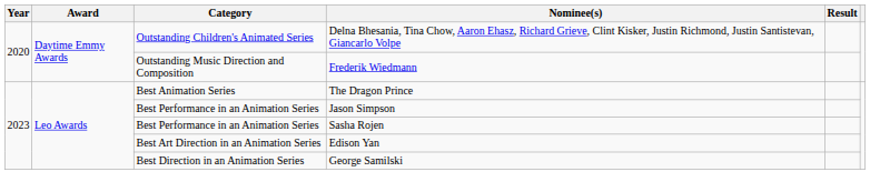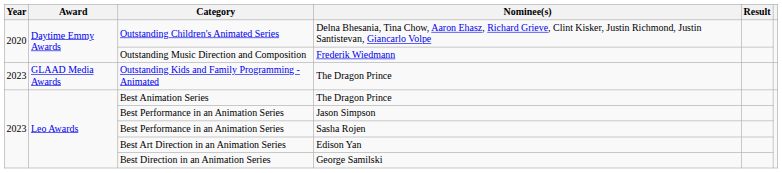+ row: 2023 | GLAAD Media Awards | Outstanding Kids and Family Programming - Animated | The Dragon Prince
